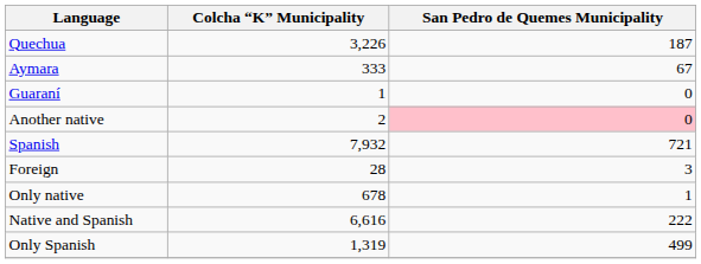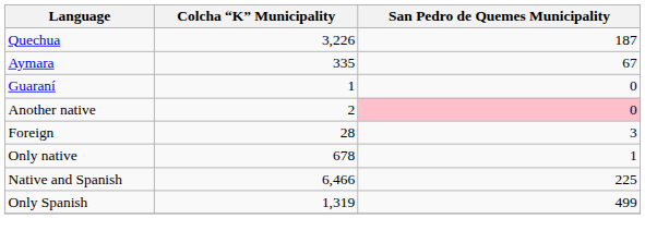Aymara | Colcha “K” Municipality: 333 -> 335
- row: Spanish | 7,932 | 721
Native and Spanish | Colcha “K” Municipality: 6,616 -> 6,466
Native and Spanish | San Pedro de Quemes Municipality: 222 -> 225
